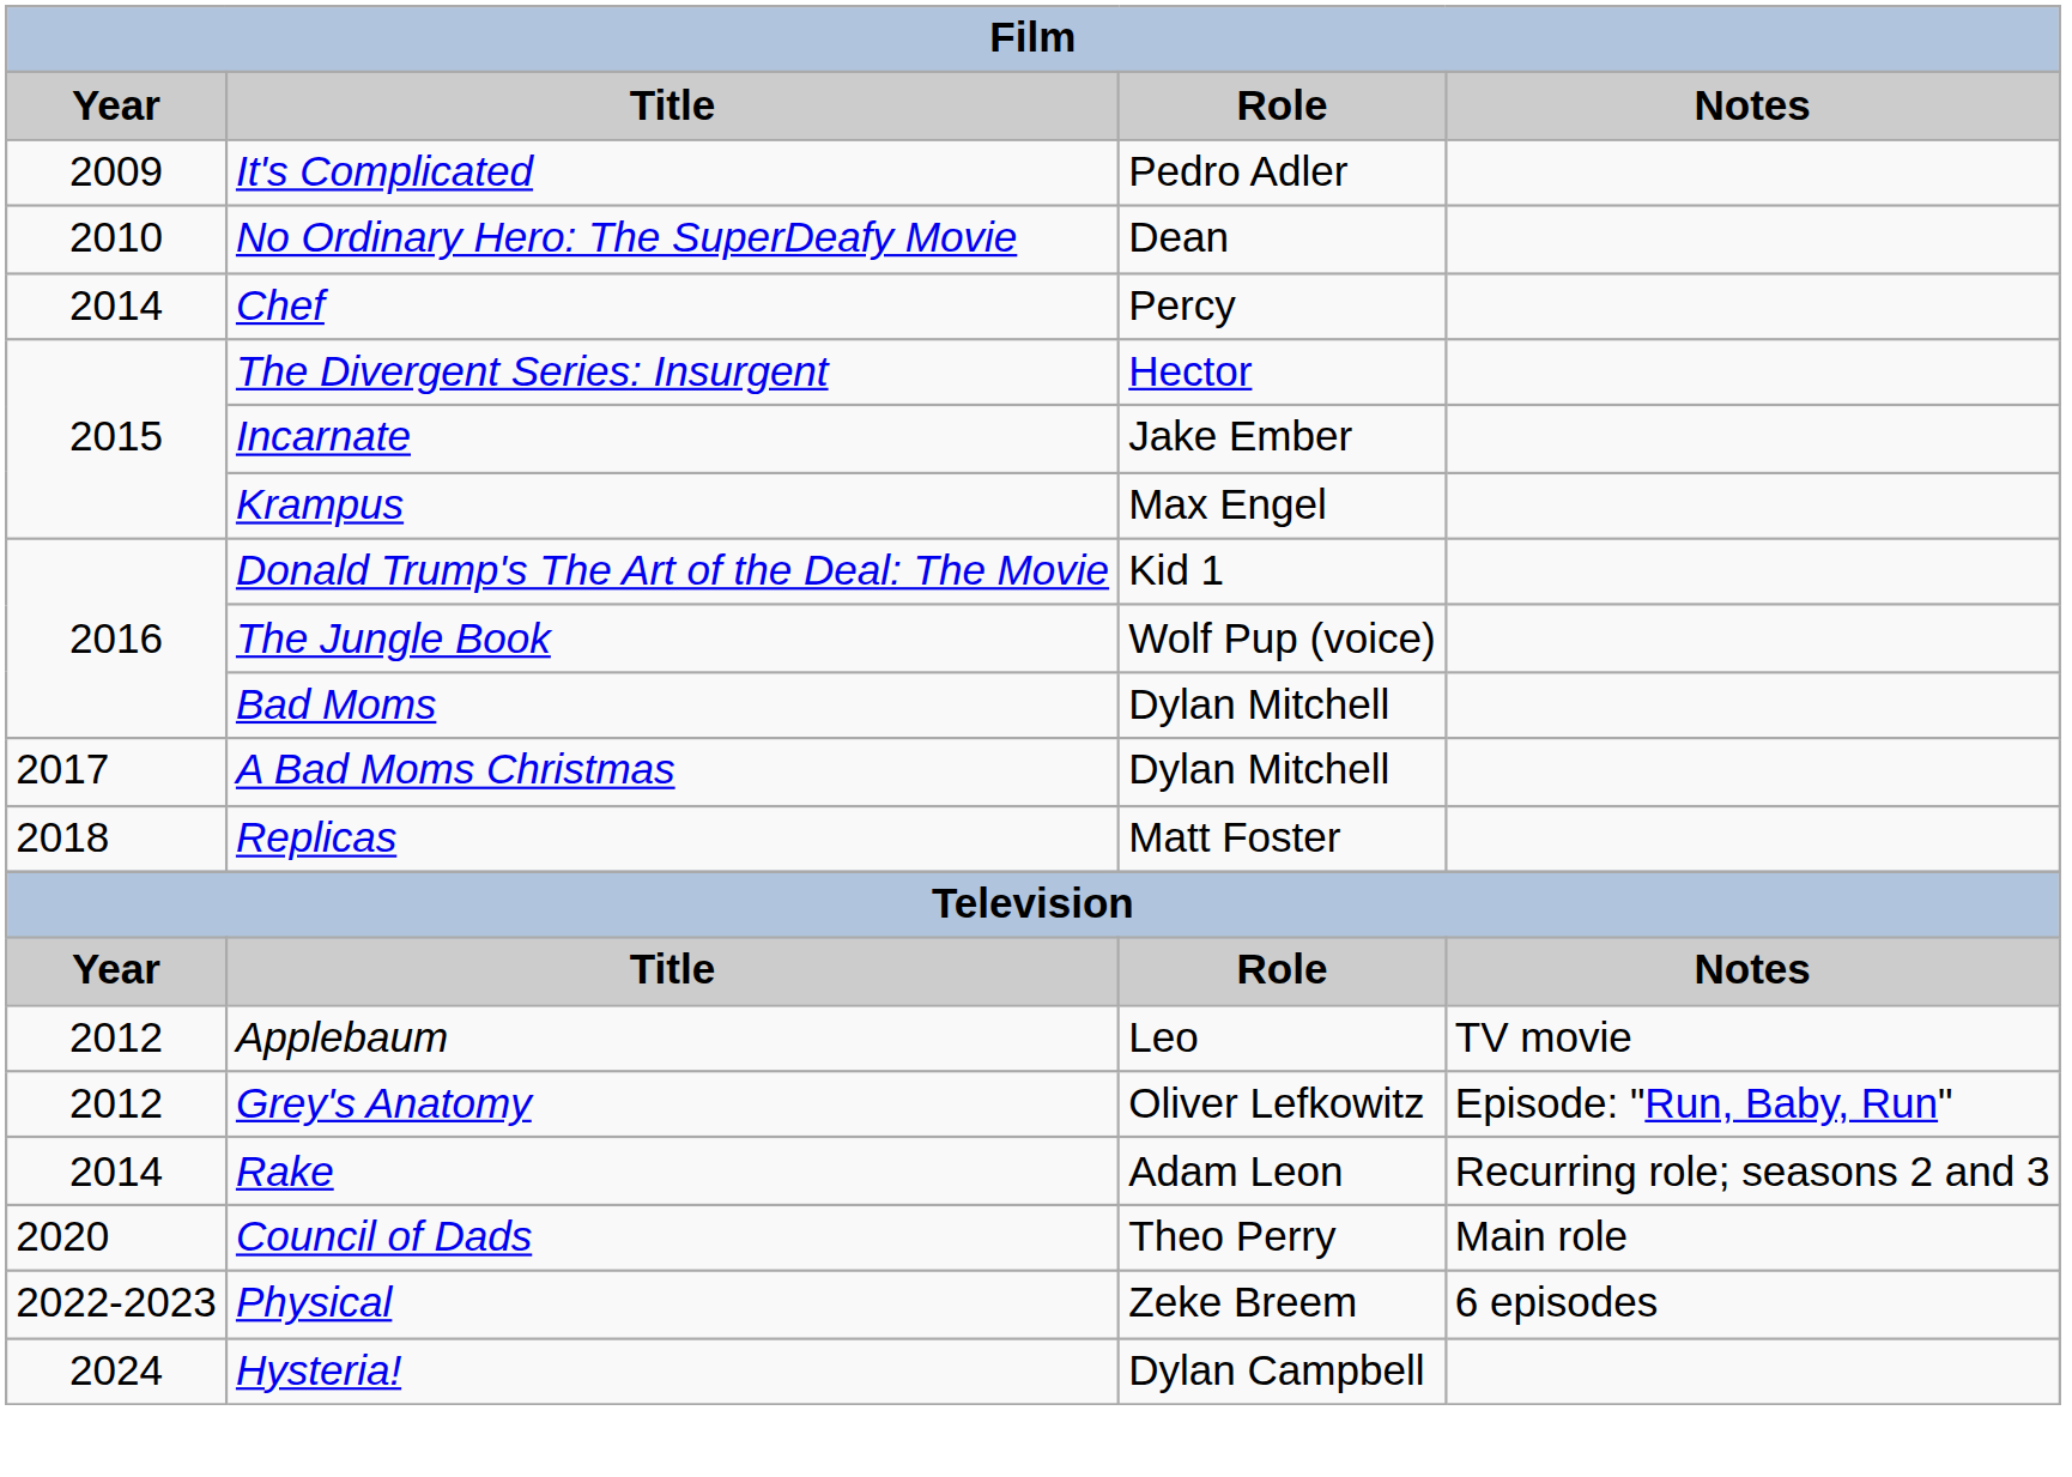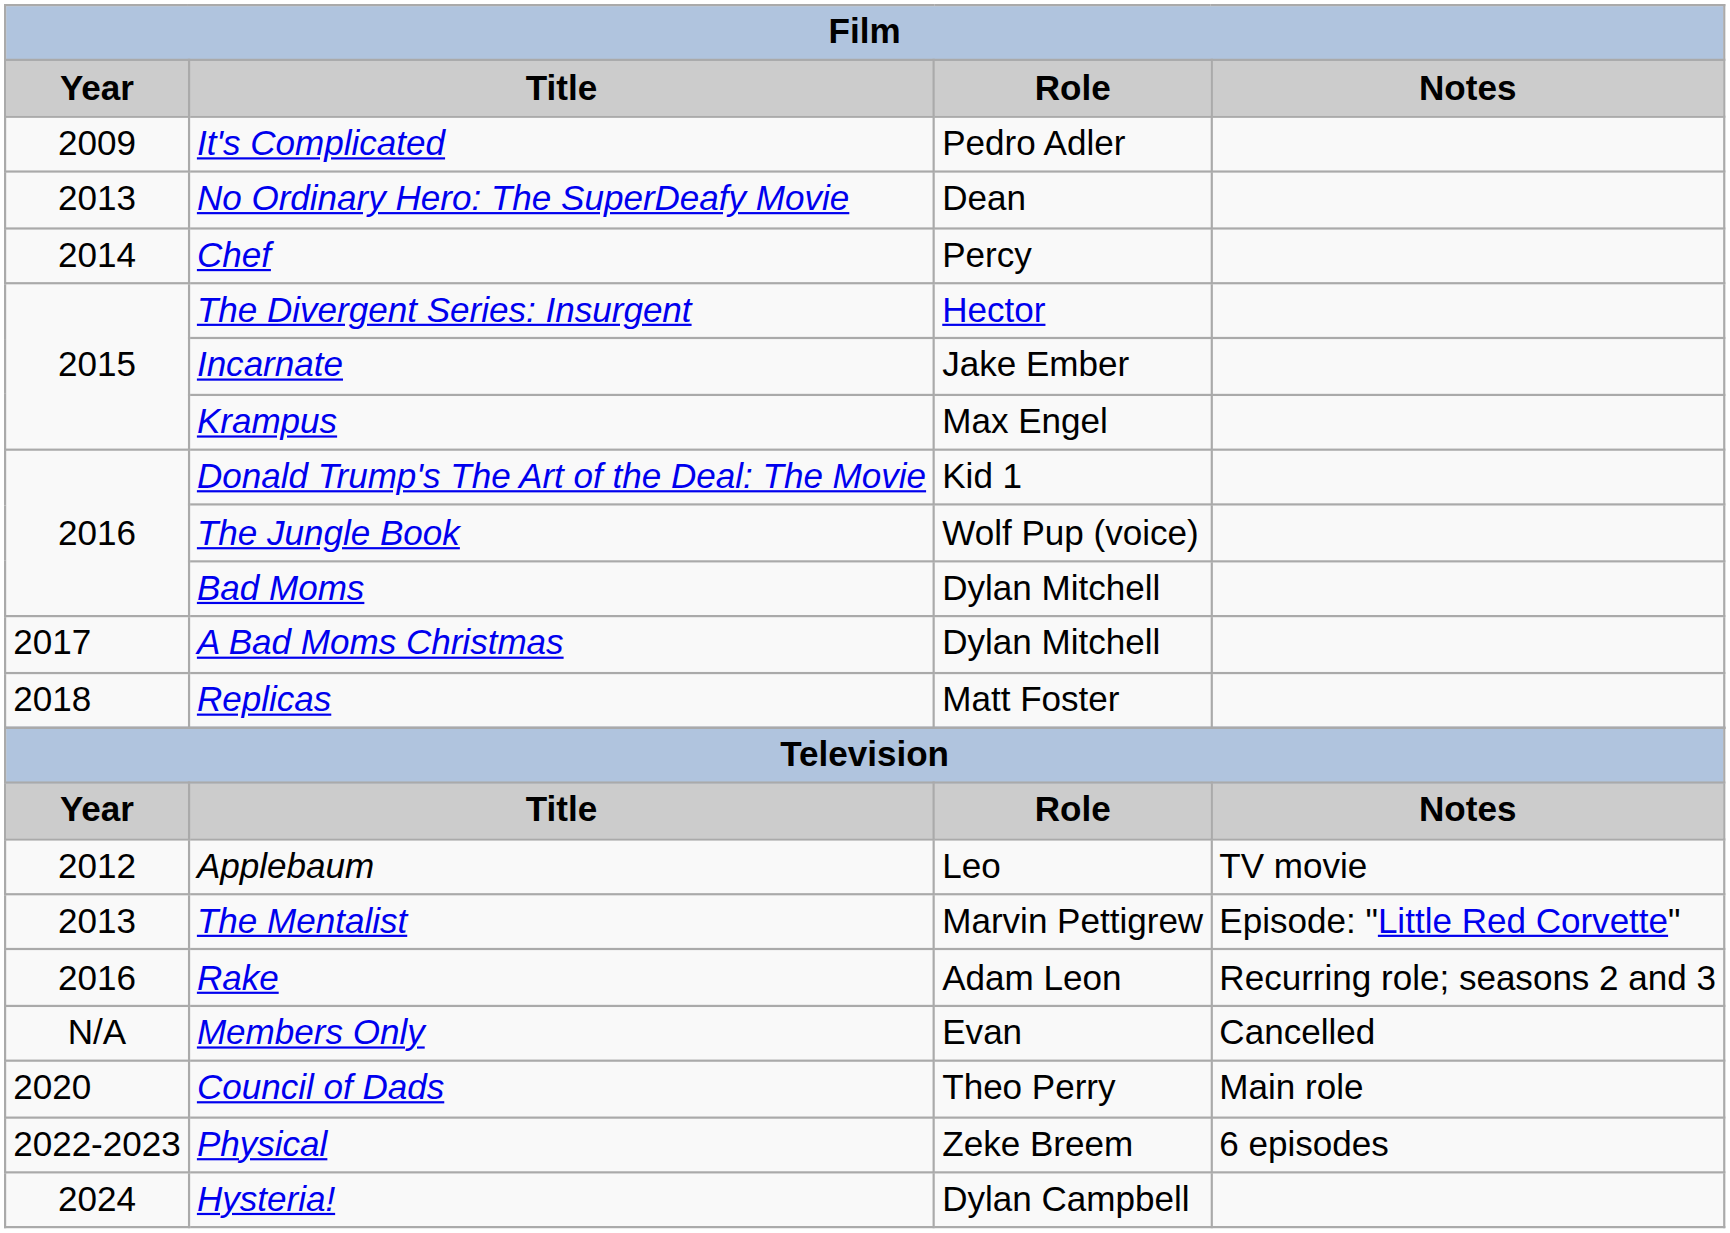No Ordinary Hero: The SuperDeafy Movie | Year: 2010 -> 2013
- row: 2012 | Grey's Anatomy | Oliver Lefkowitz | Episode: "Run, Baby, Run"
+ row: 2013 | The Mentalist | Marvin Pettigrew | Episode: "Little Red Corvette"
Rake | Year: 2014 -> 2016
+ row: N/A | Members Only | Evan | Cancelled
